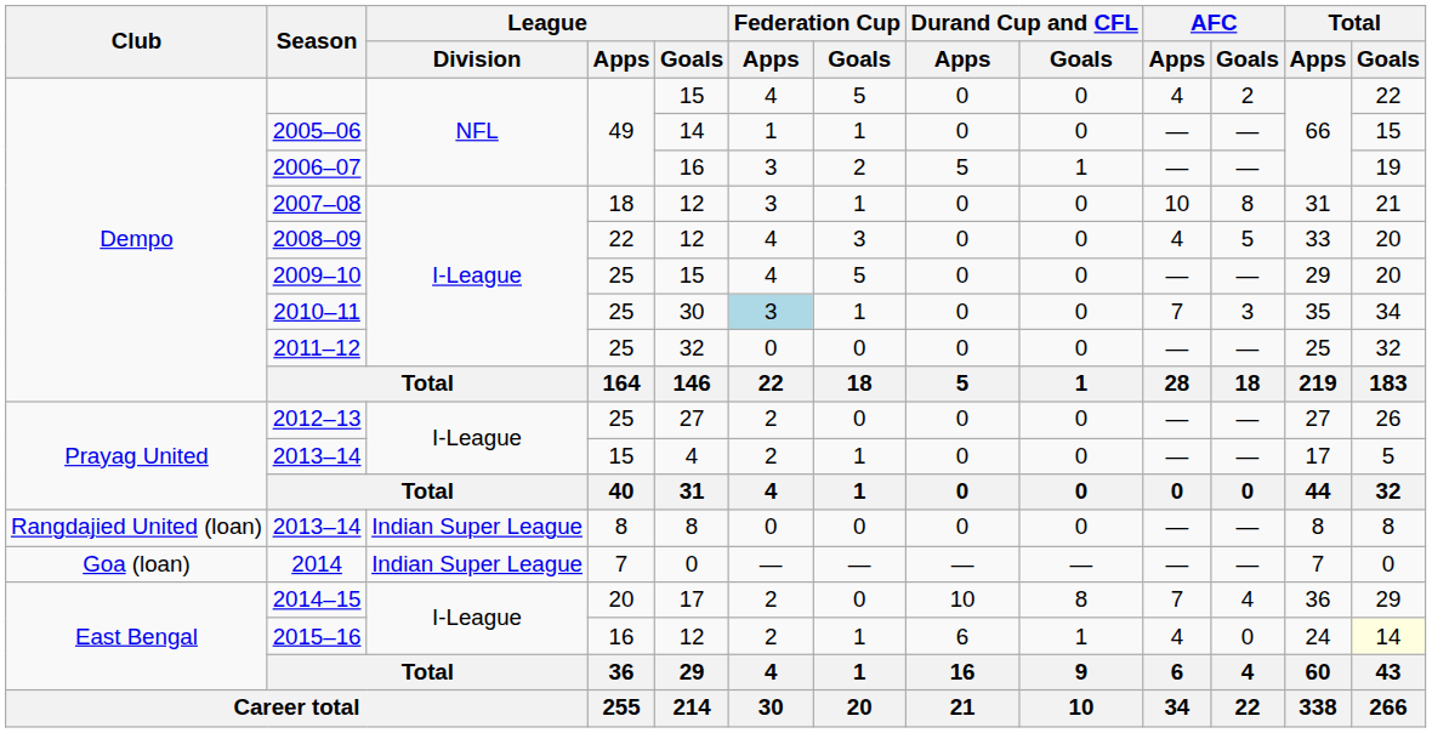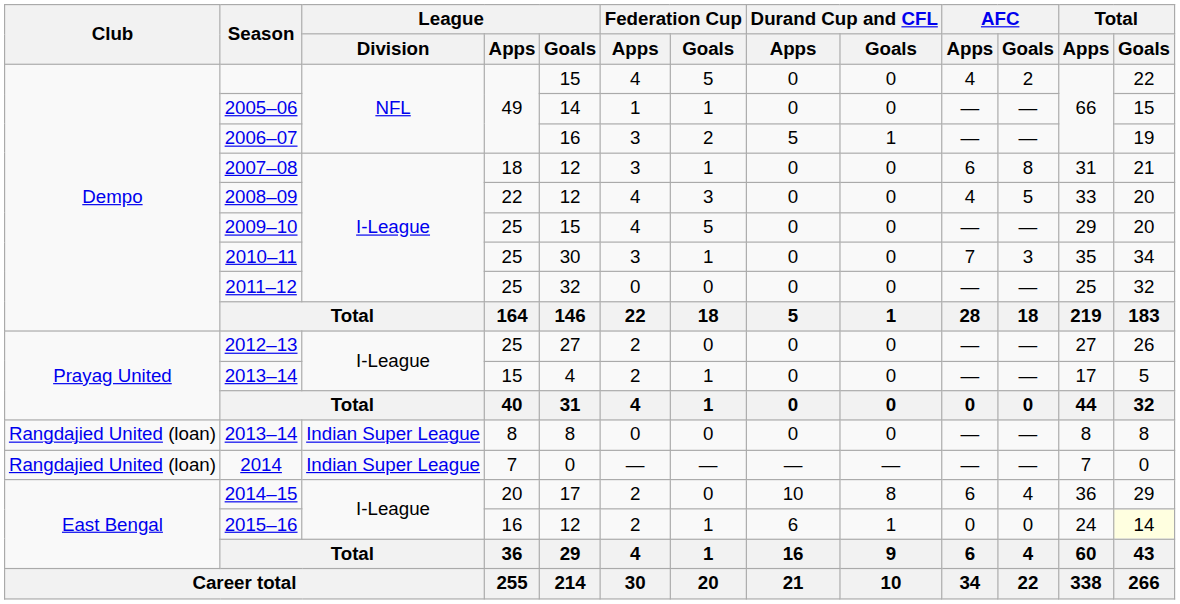2007–08 | AFC / Apps: 10 -> 6
2010–11 | Federation Cup / Apps: lightblue background -> no background
2014 | Club: Goa (loan) -> Rangdajied United (loan)
2014–15 | AFC / Apps: 7 -> 6
2015–16 | AFC / Apps: 4 -> 0
